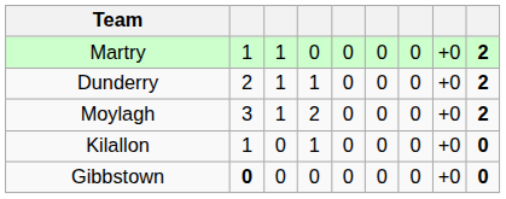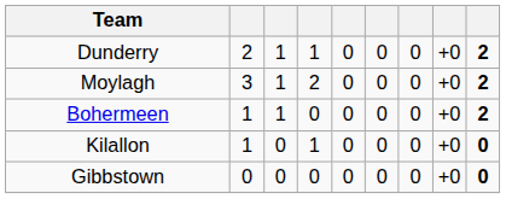- row: Martry | 1 | 1 | 0 | 0 | 0 | 0 | +0 | 2
+ row: Bohermeen | 1 | 1 | 0 | 0 | 0 | 0 | +0 | 2
Gibbstown | column 2: bold -> normal
